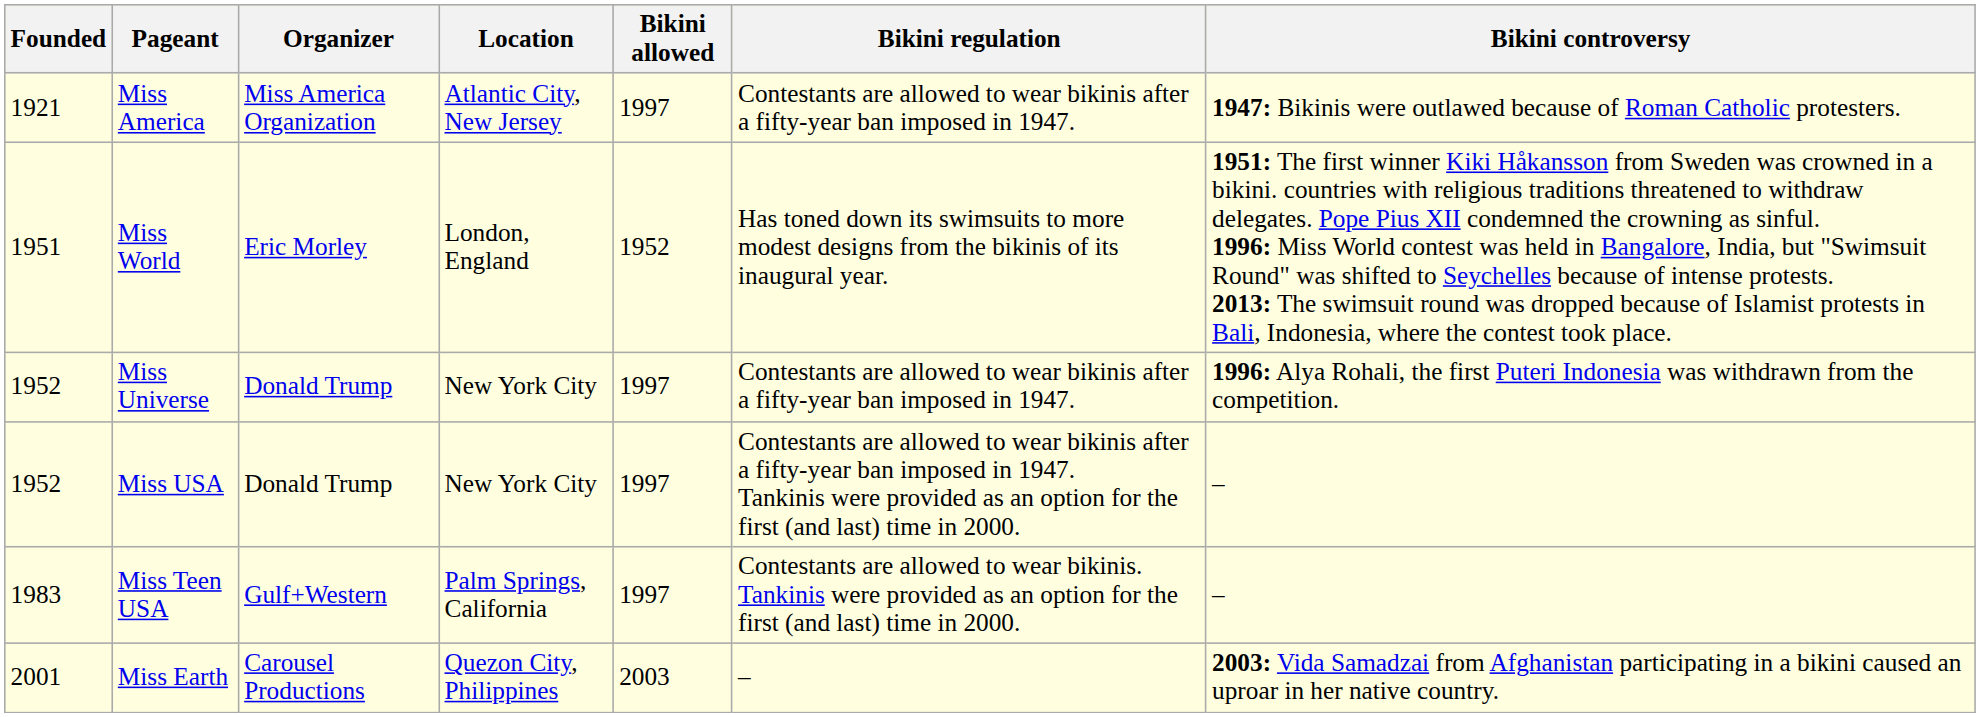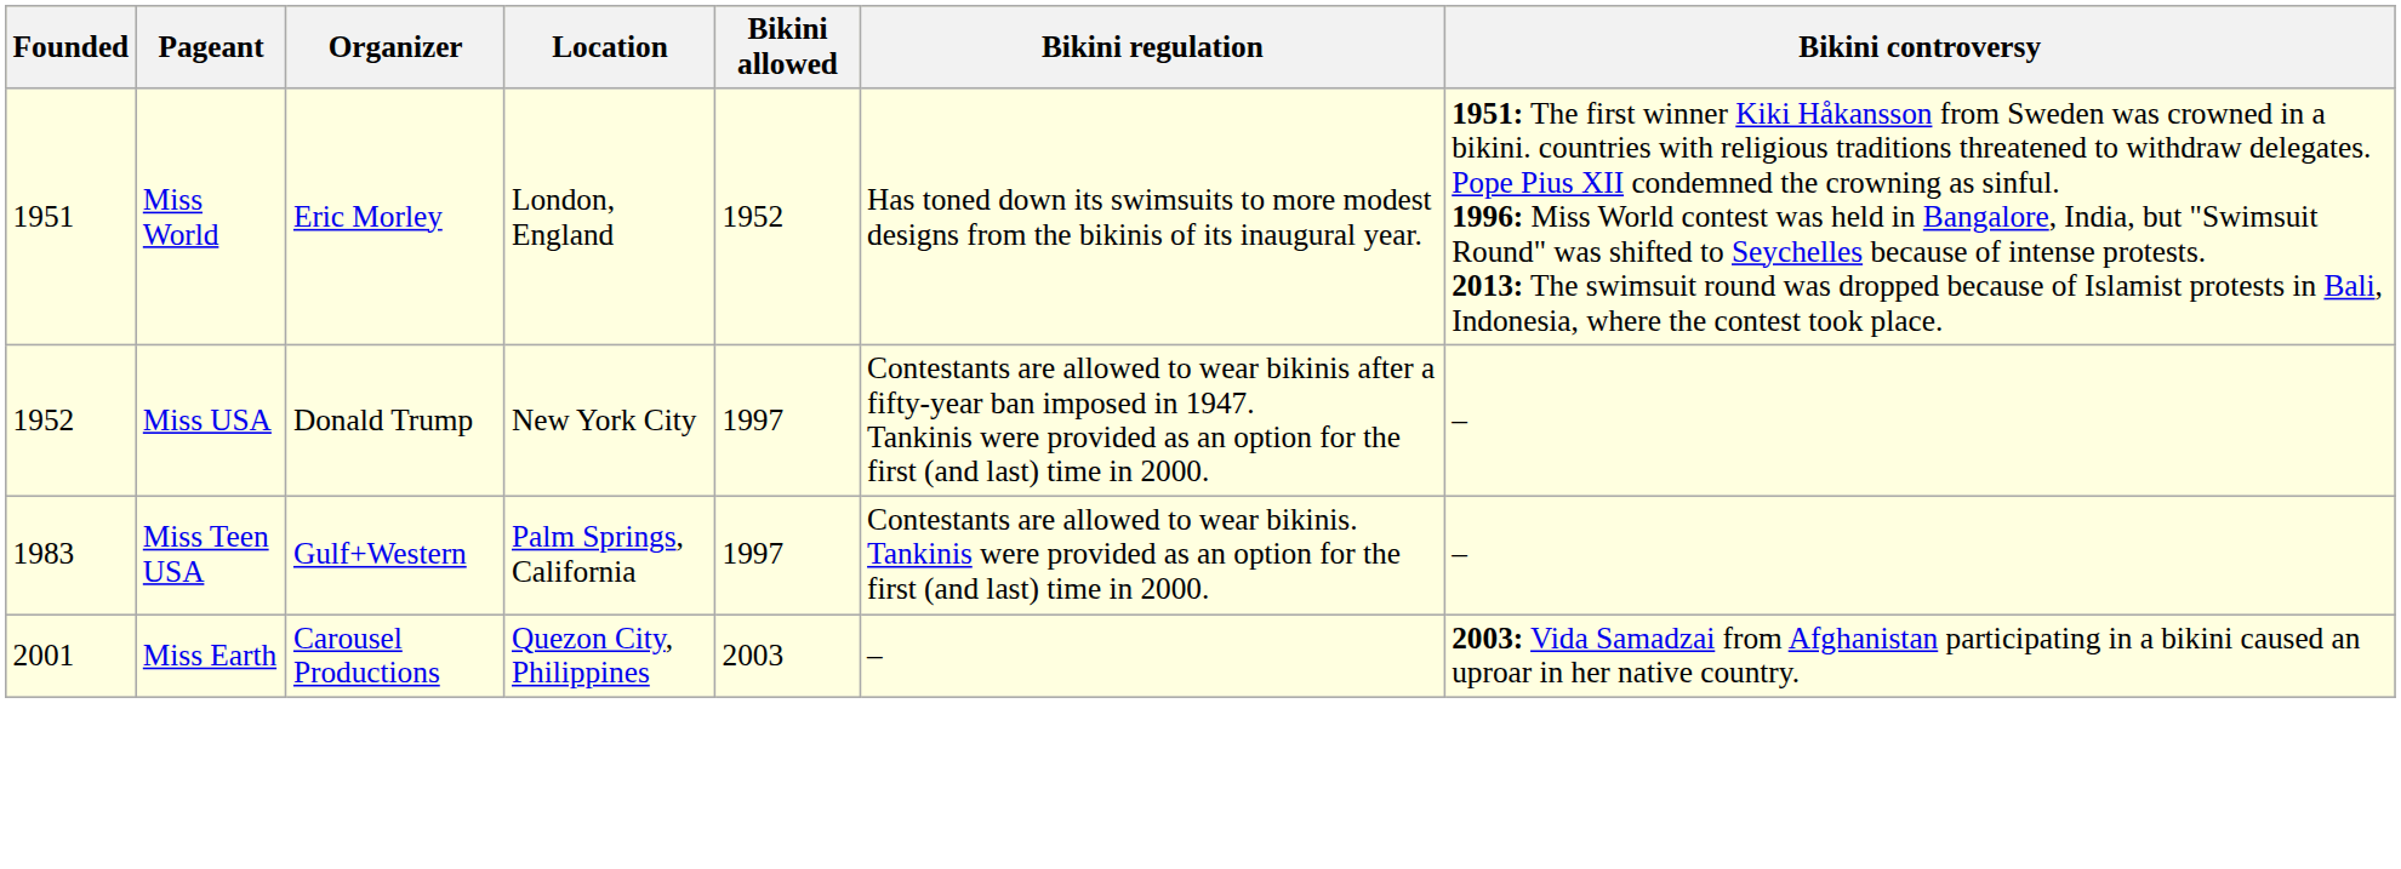- row: 1921 | Miss America | Miss America Organization | Atlantic City, New Jersey | 1997 | Contestants are allowed to wear bikinis after a fifty-year ban imposed in 1947. | 1947: Bikinis were outlawed because of Roman Catholic protesters.
- row: 1952 | Miss Universe | Donald Trump | New York City | 1997 | Contestants are allowed to wear bikinis after a fifty-year ban imposed in 1947. | 1996: Alya Rohali, the first Puteri Indonesia was withdrawn from the competition.
